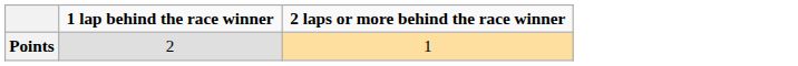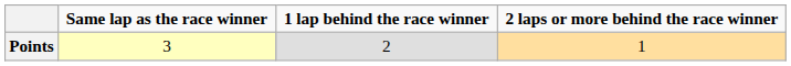+ column: Same lap as the race winner | 3
